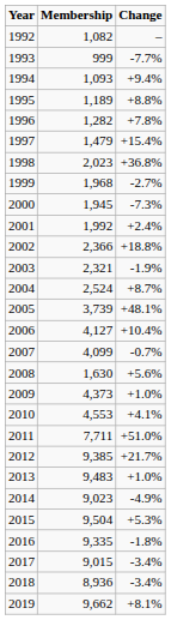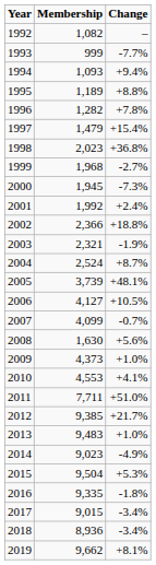2006 | Change: +10.4% -> +10.5%
